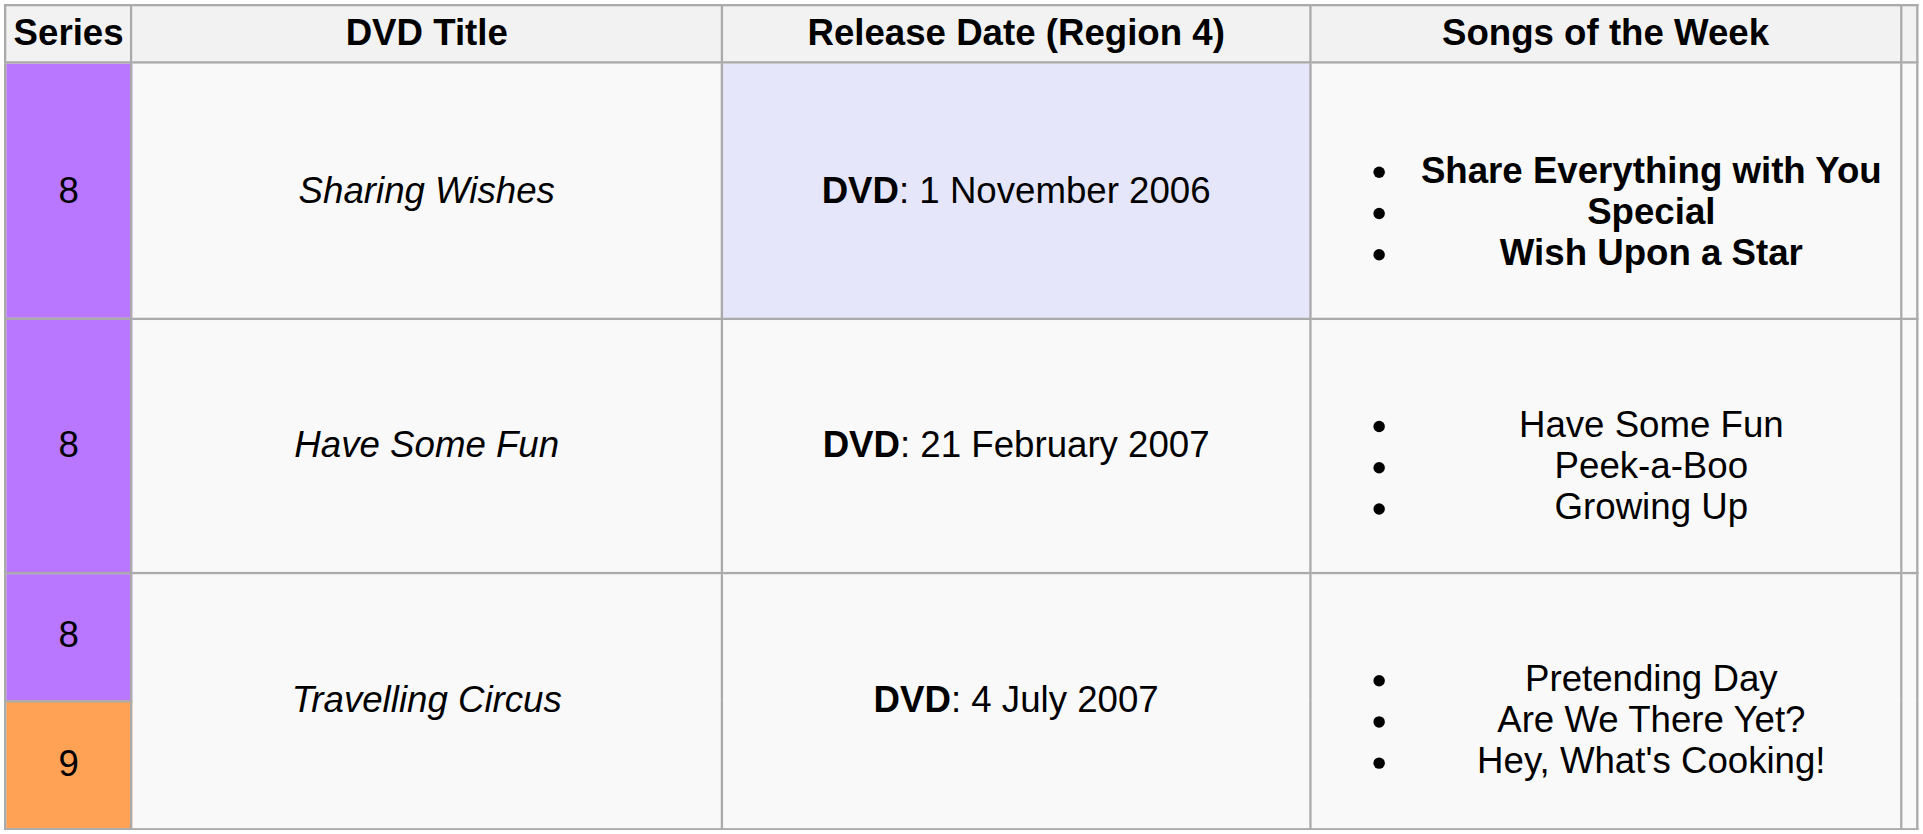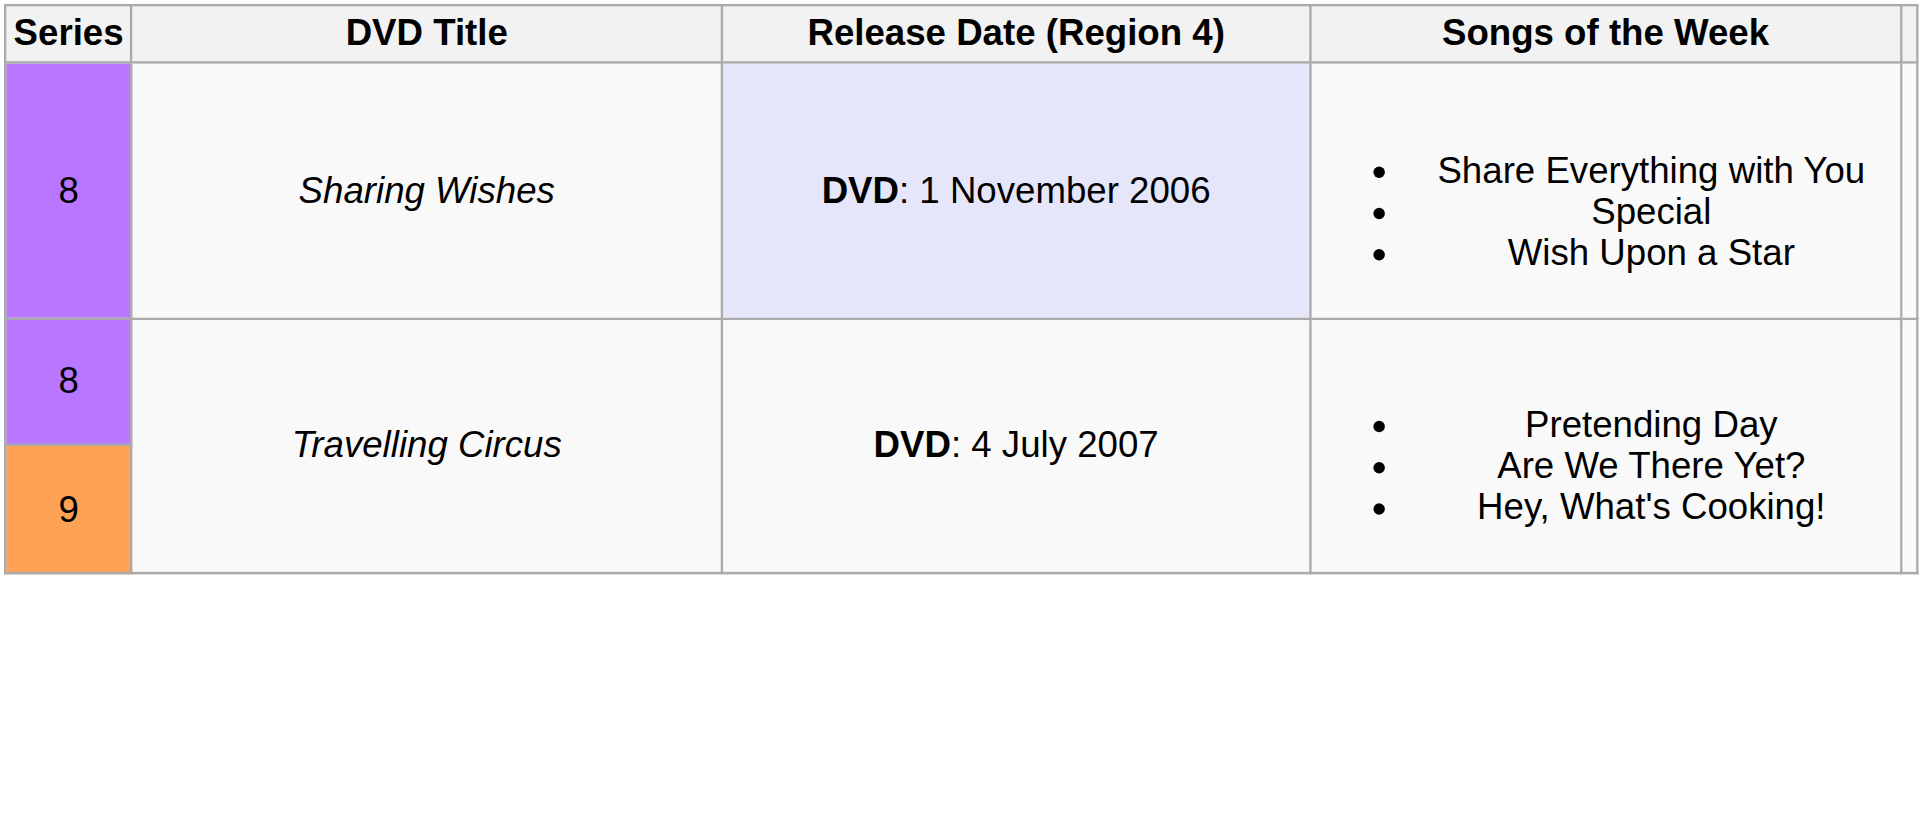Sharing Wishes | Songs of the Week: bold -> normal
- row: 8 | Have Some Fun | DVD: 21 February 2007 | Have Some Fun Peek-a-Boo Growing Up
